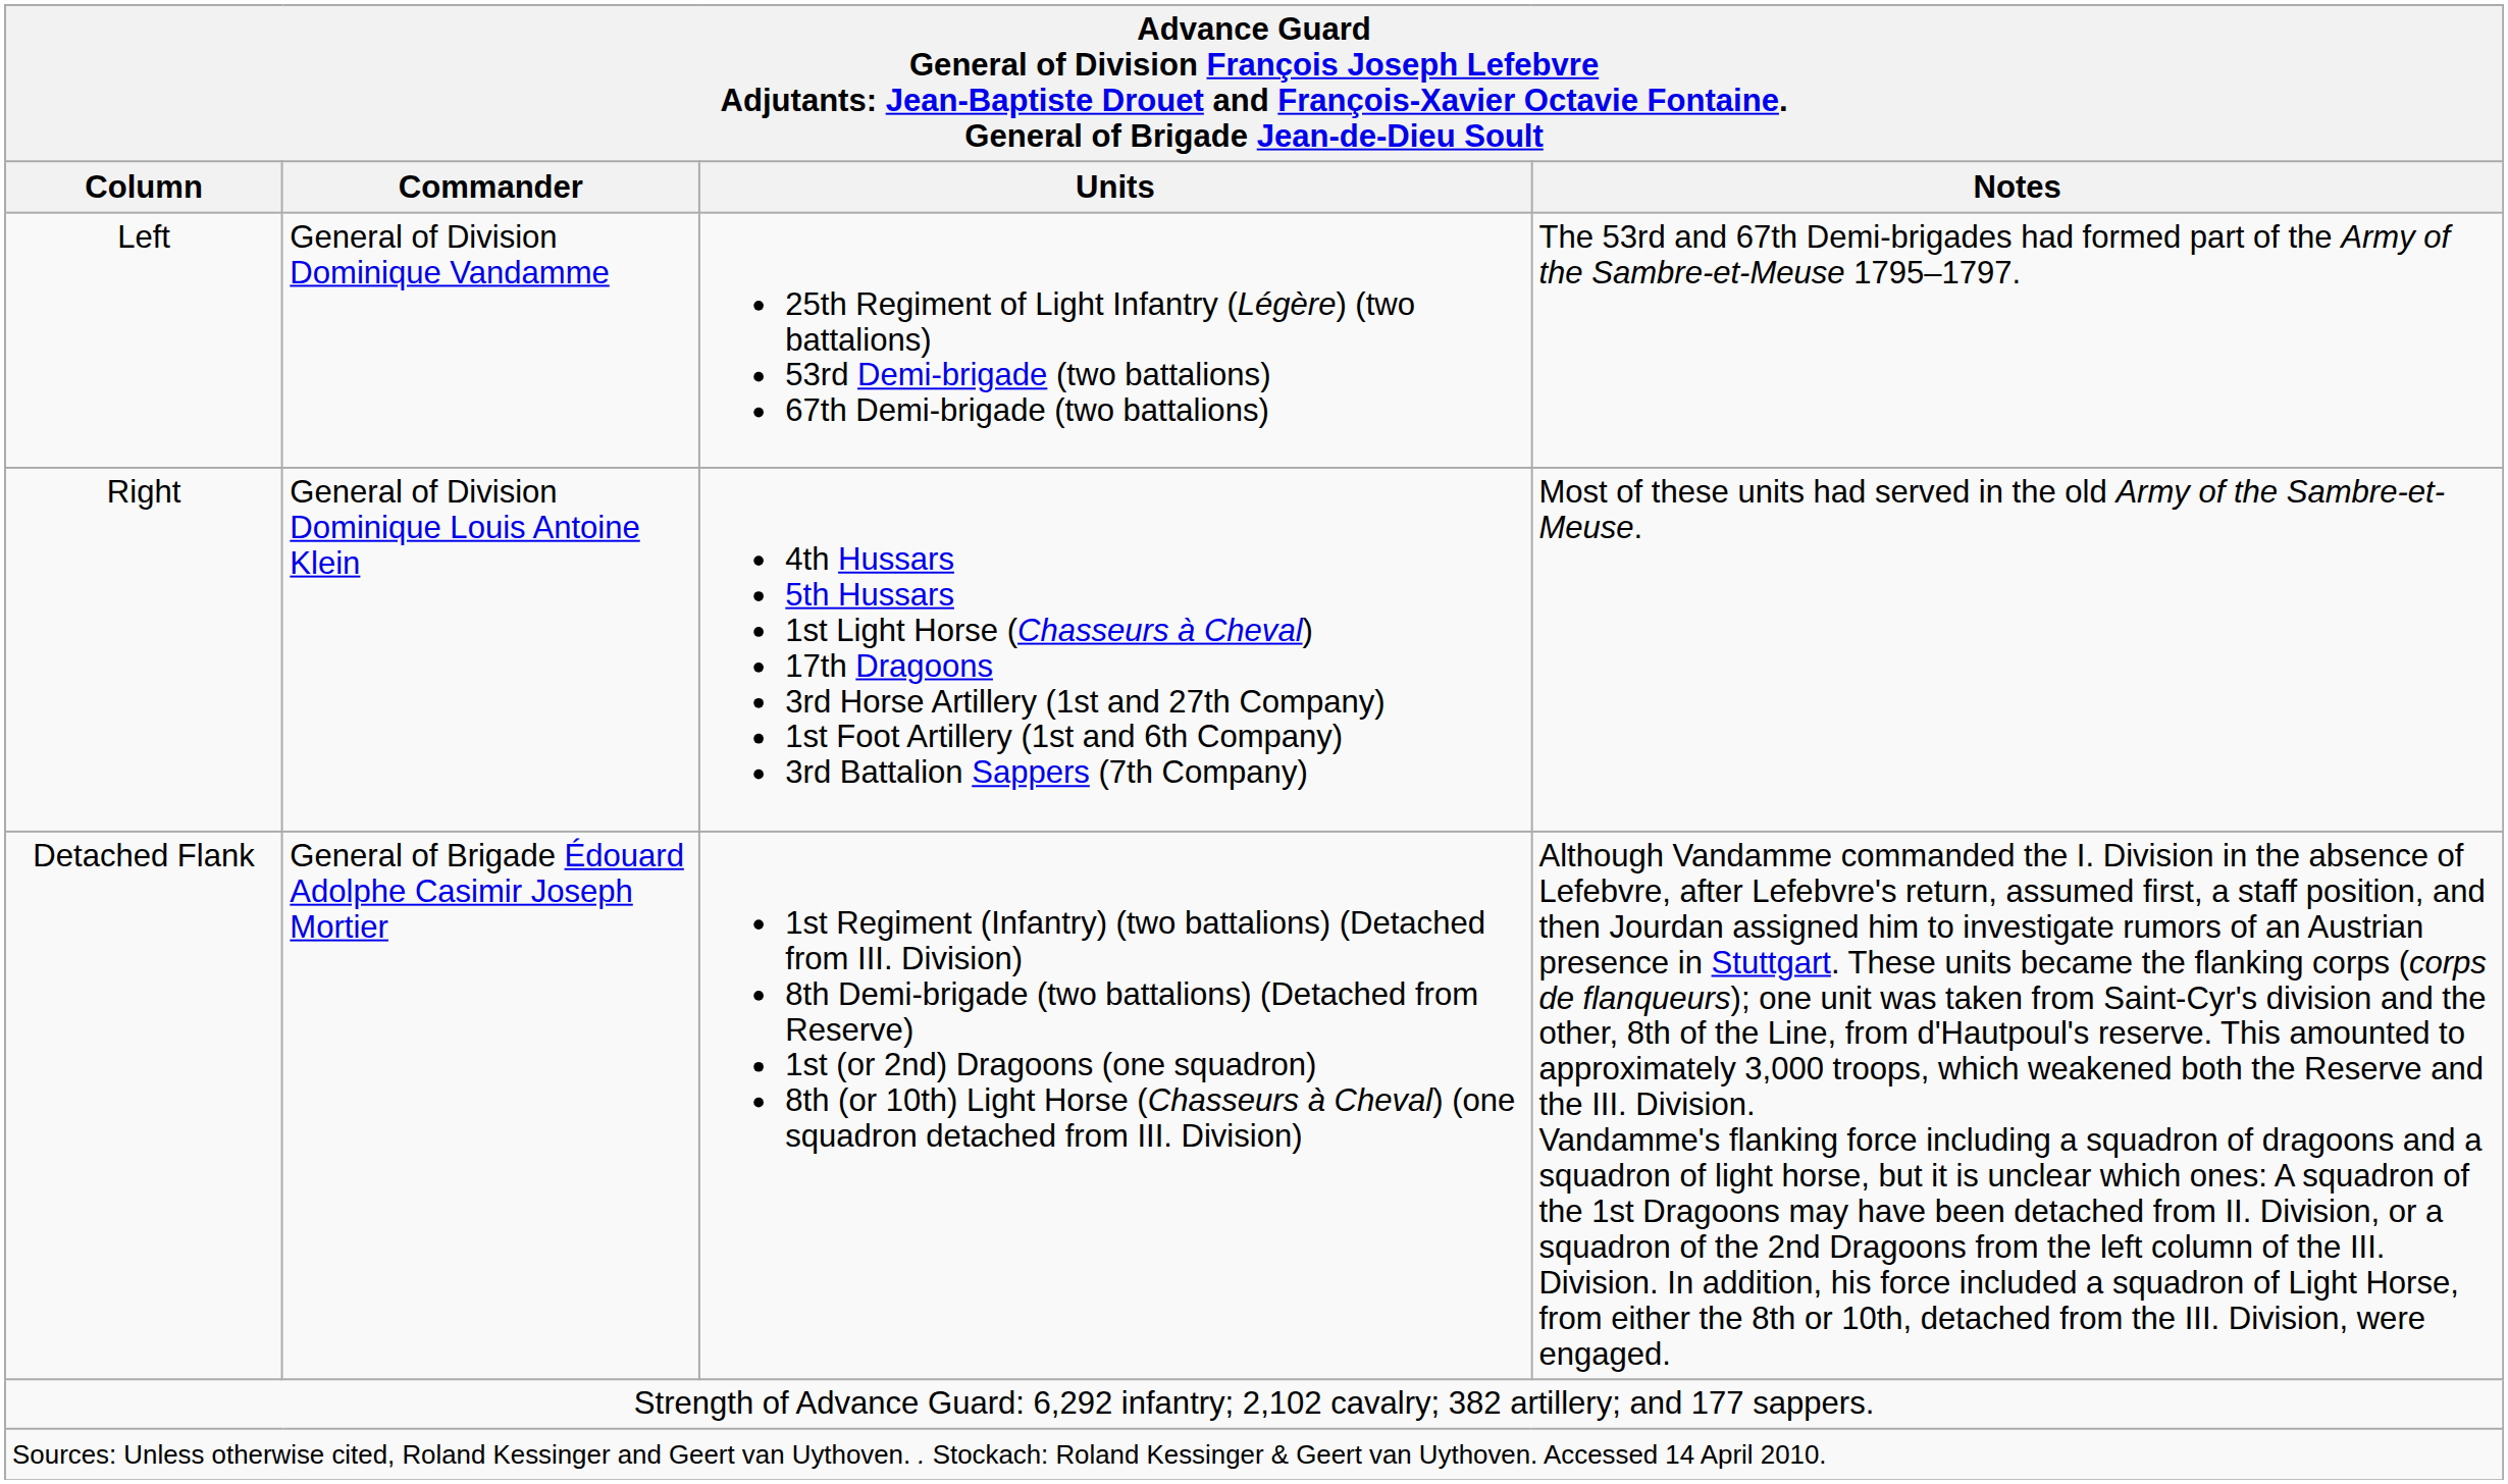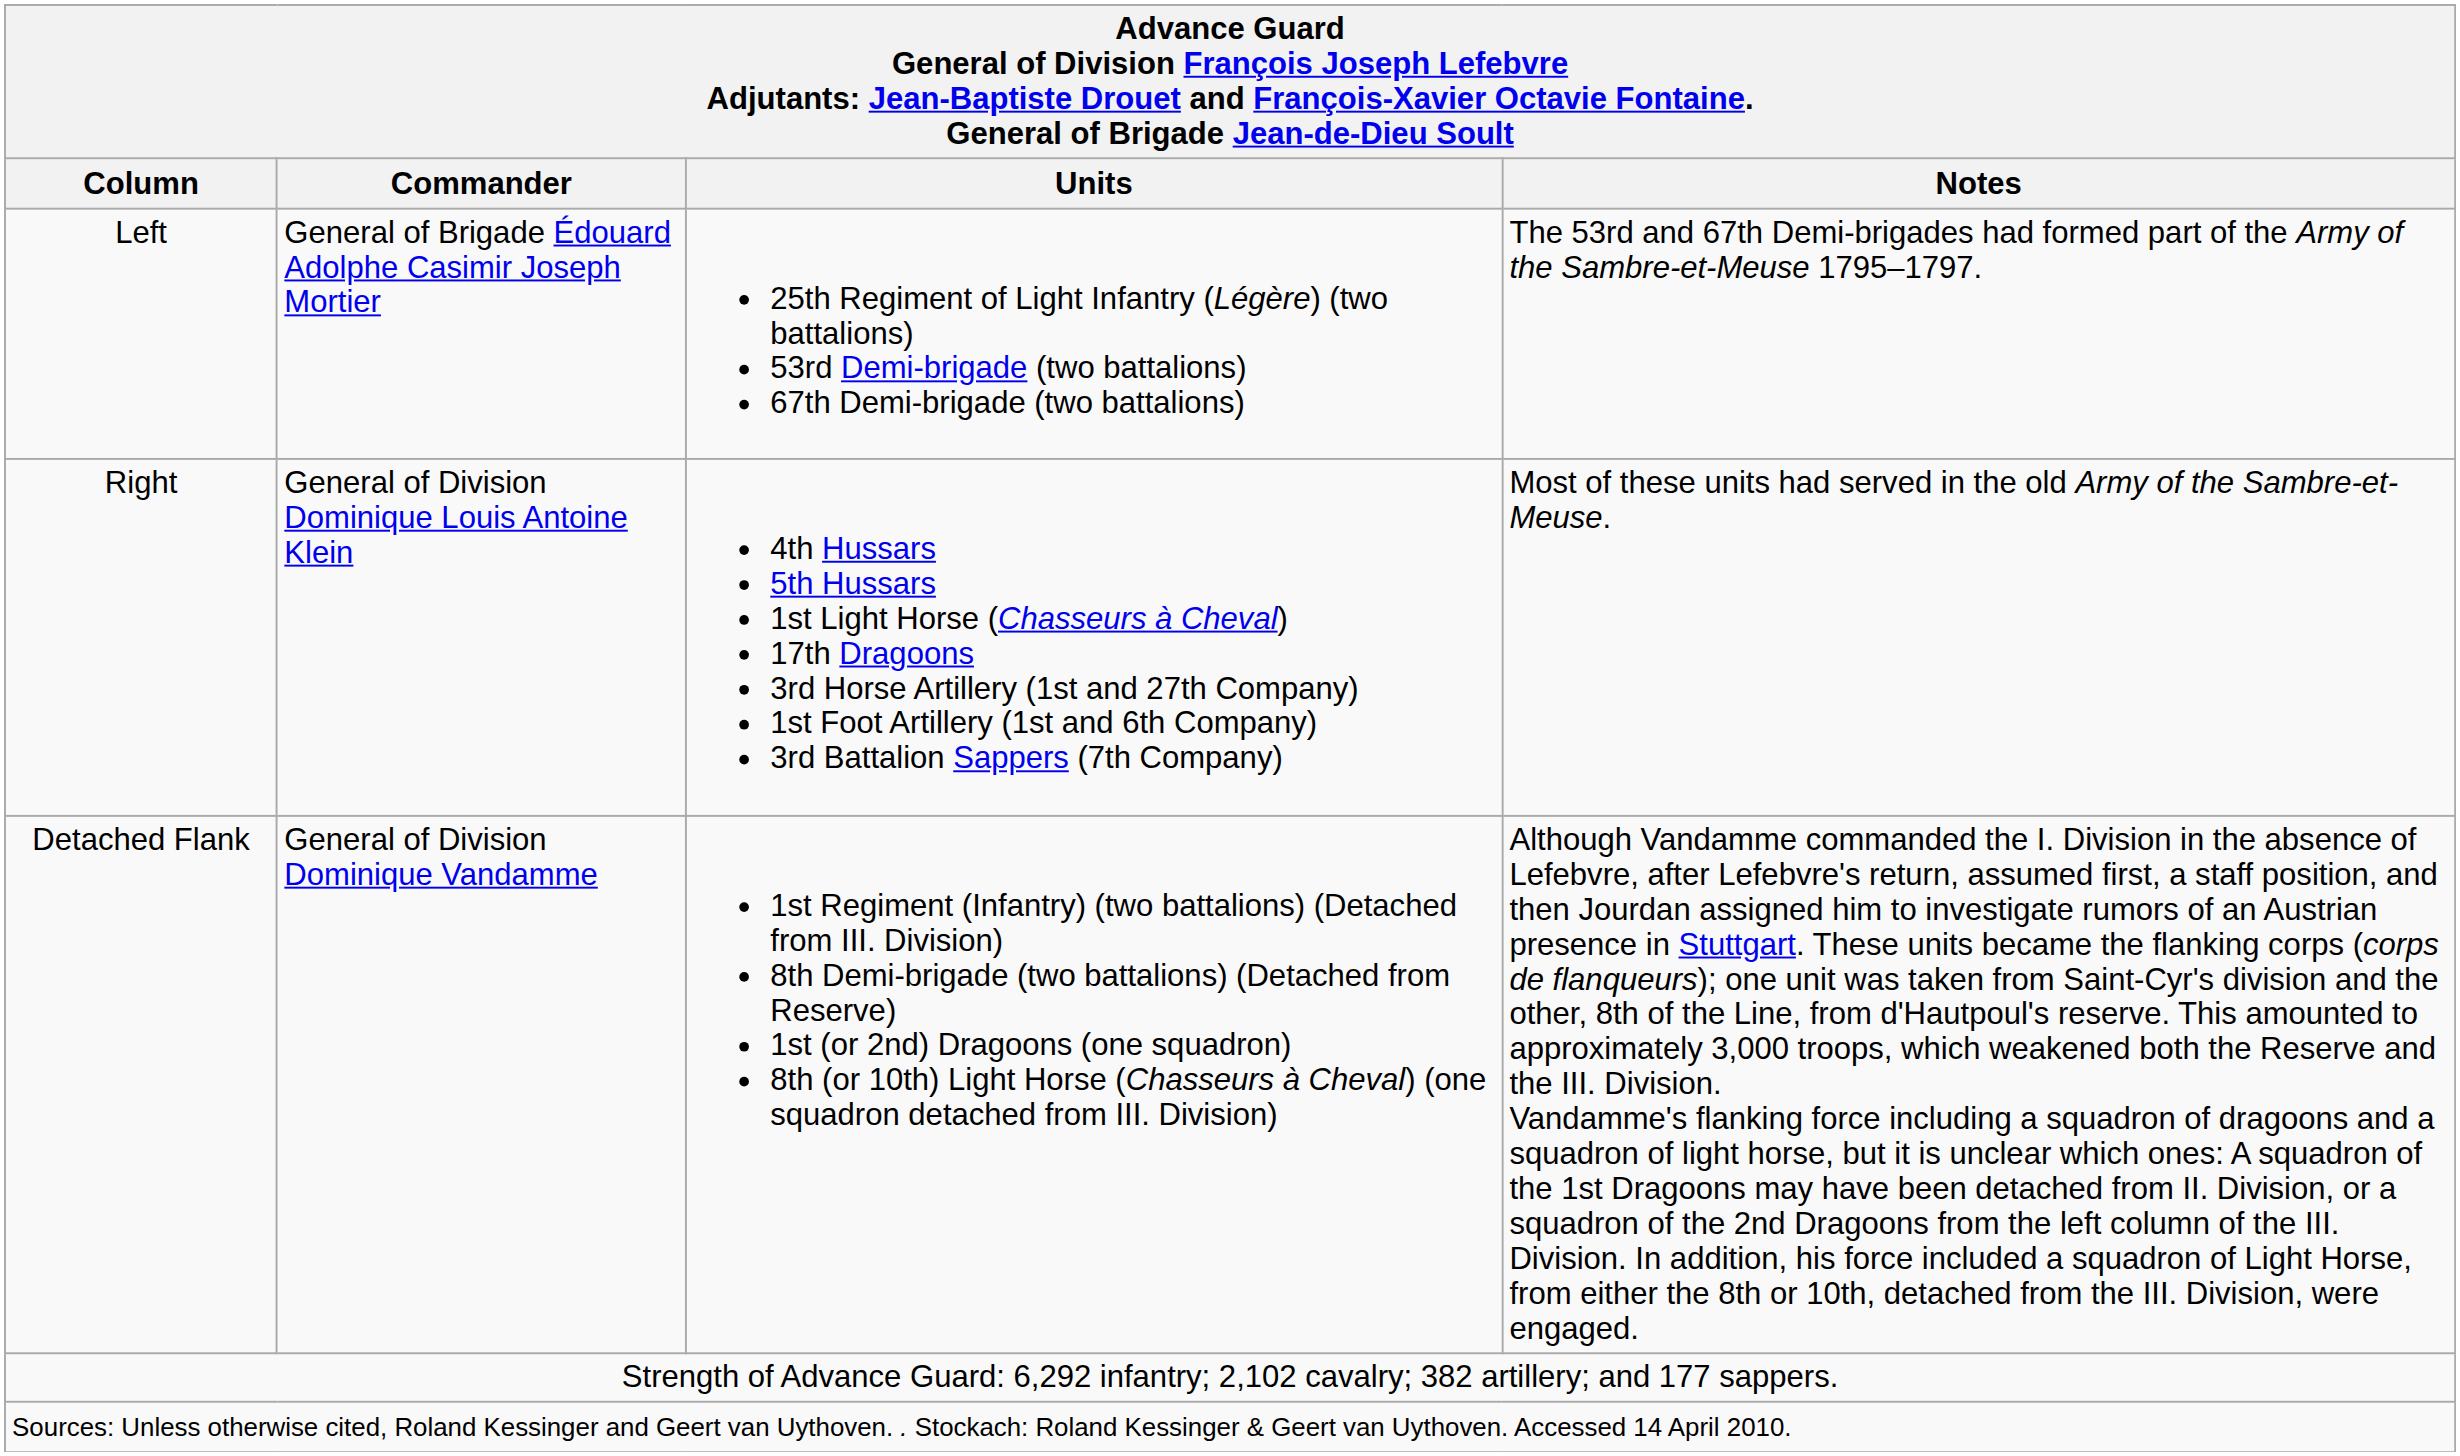Left | Commander: General of Division Dominique Vandamme -> General of Brigade Édouard Adolphe Casimir Joseph Mortier
Detached Flank | Commander: General of Brigade Édouard Adolphe Casimir Joseph Mortier -> General of Division Dominique Vandamme
